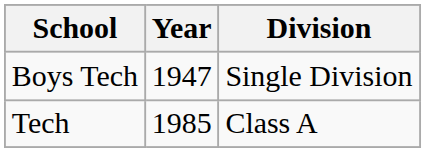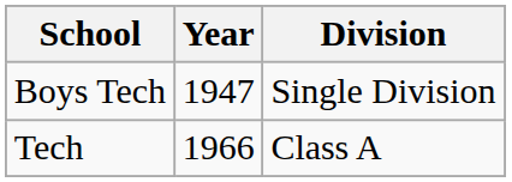Tech | Year: 1985 -> 1966
